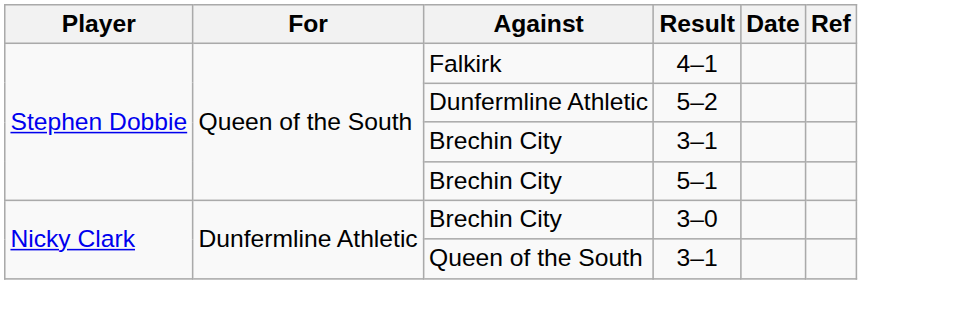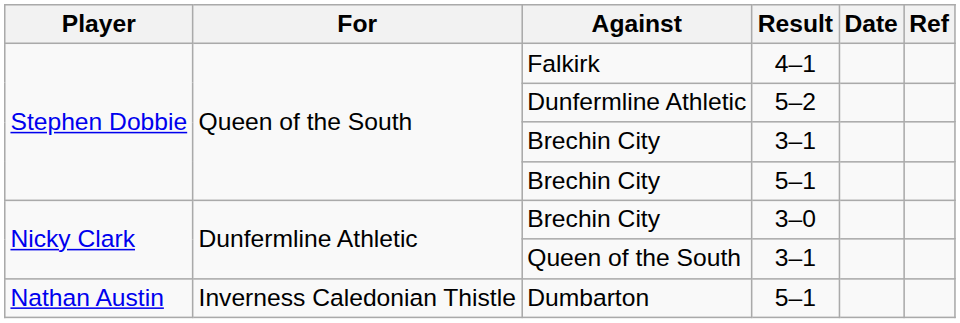+ row: Nathan Austin | Inverness Caledonian Thistle | Dumbarton | 5–1
